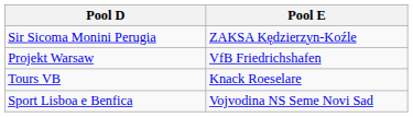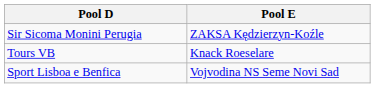- row: Projekt Warsaw | VfB Friedrichshafen
